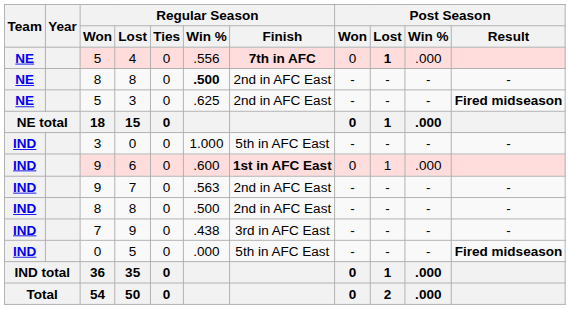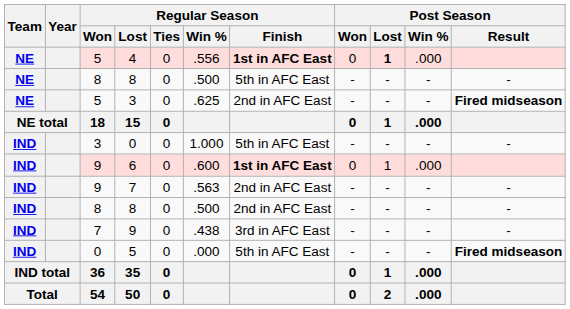4 | Regular Season / Finish: 7th in AFC -> 1st in AFC East
NE / 8 | Regular Season / Win %: bold -> normal
NE / 8 | Regular Season / Finish: 2nd in AFC East -> 5th in AFC East
